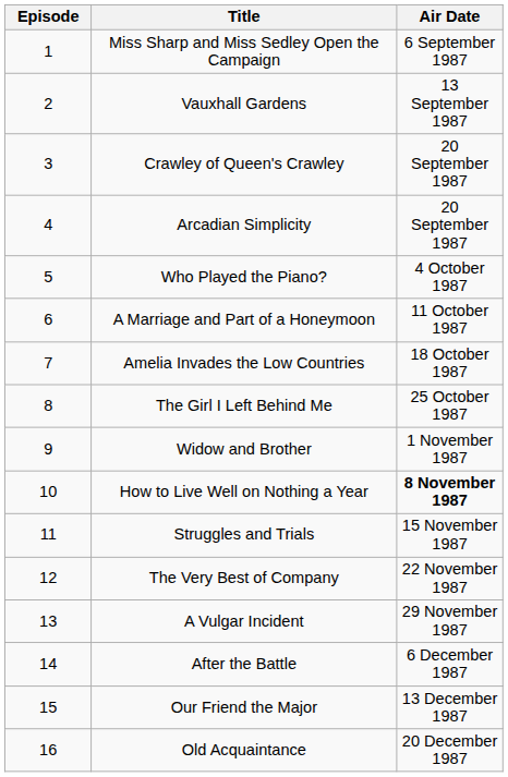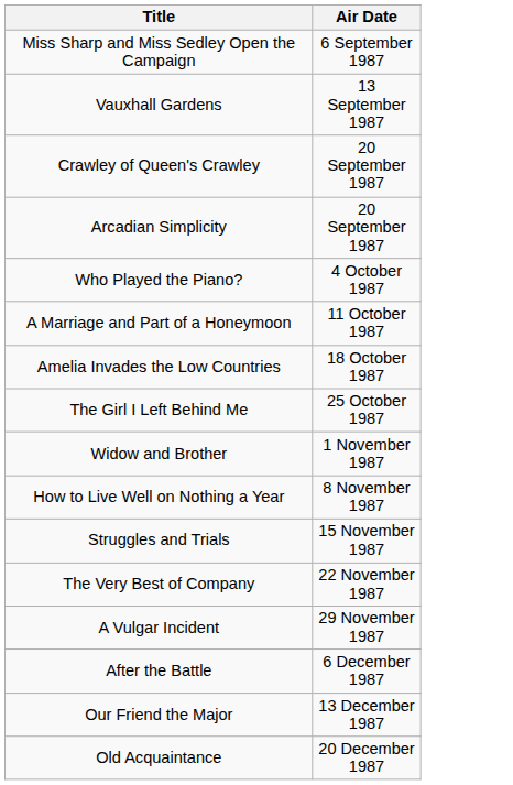- column: Episode | 1 | 2 | 3 | 4 | 5 | 6 | 7 | 8 | 9 | 10 | 11 | 12 | 13 | 14 | 15 | 16
How to Live Well on Nothing a Year | Air Date: bold -> normal
